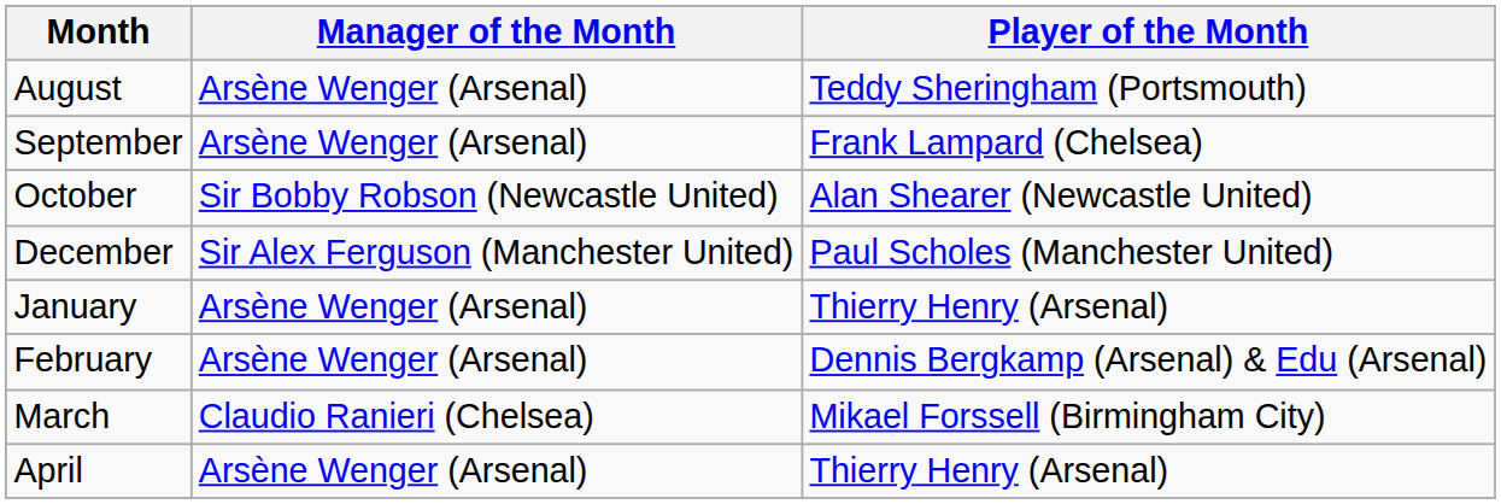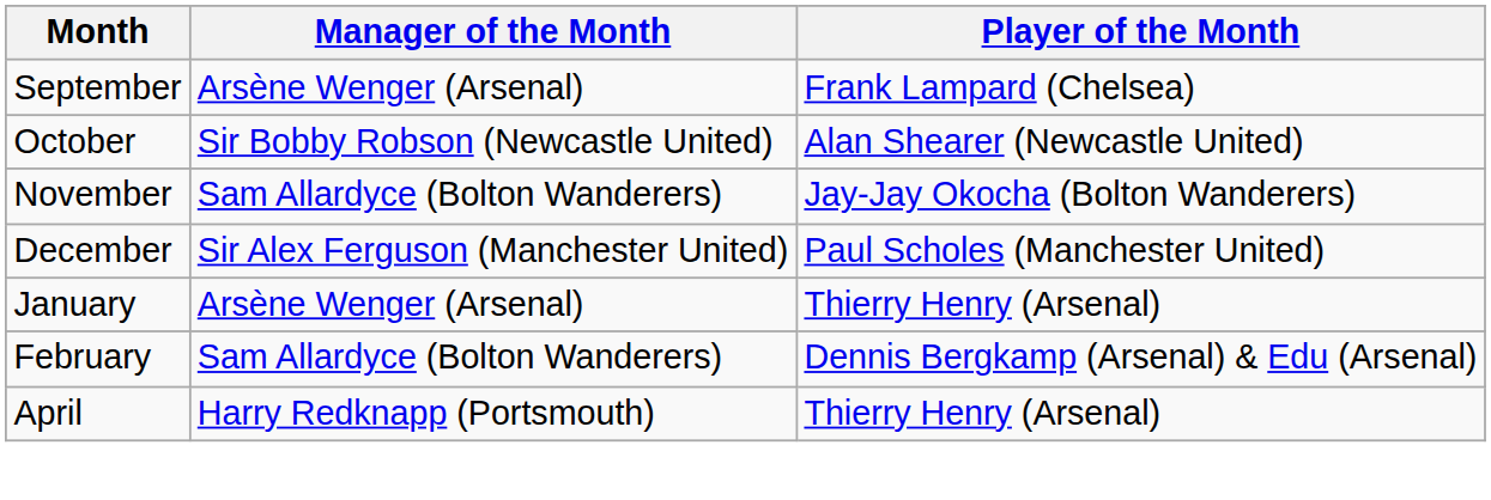- row: August | Arsène Wenger (Arsenal) | Teddy Sheringham (Portsmouth)
+ row: November | Sam Allardyce (Bolton Wanderers) | Jay-Jay Okocha (Bolton Wanderers)
February | Manager of the Month: Arsène Wenger (Arsenal) -> Sam Allardyce (Bolton Wanderers)
- row: March | Claudio Ranieri (Chelsea) | Mikael Forssell (Birmingham City)
April | Manager of the Month: Arsène Wenger (Arsenal) -> Harry Redknapp (Portsmouth)
